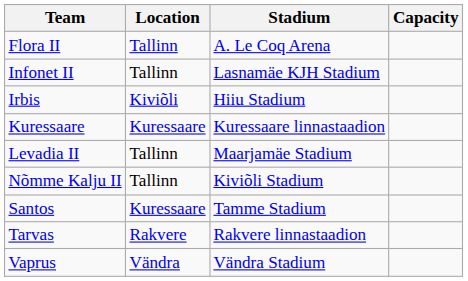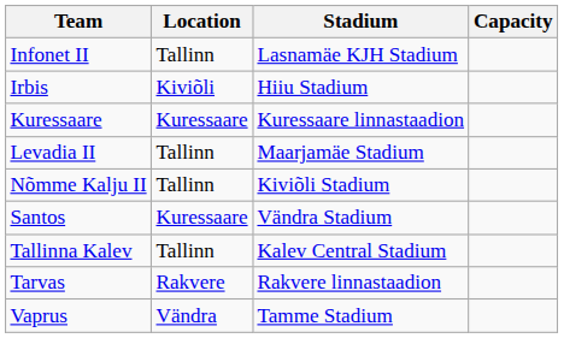- row: Flora II | Tallinn | A. Le Coq Arena
Santos | Stadium: Tamme Stadium -> Vändra Stadium
+ row: Tallinna Kalev | Tallinn | Kalev Central Stadium
Vaprus | Stadium: Vändra Stadium -> Tamme Stadium
